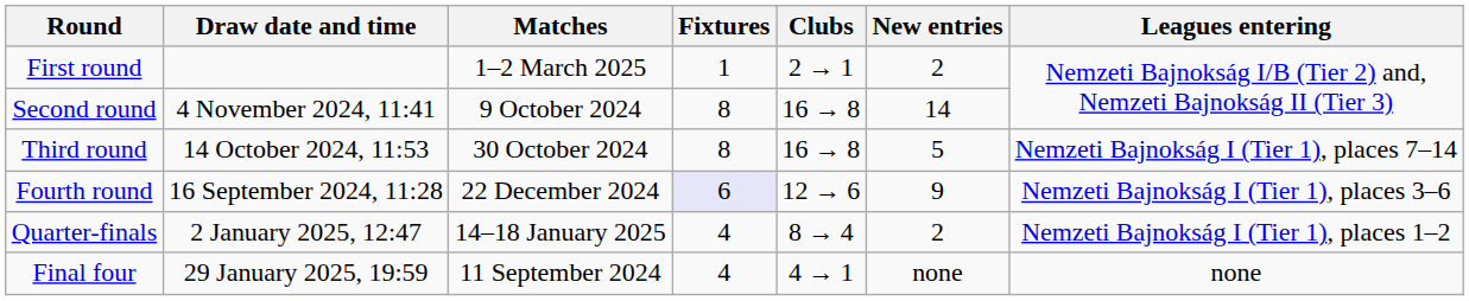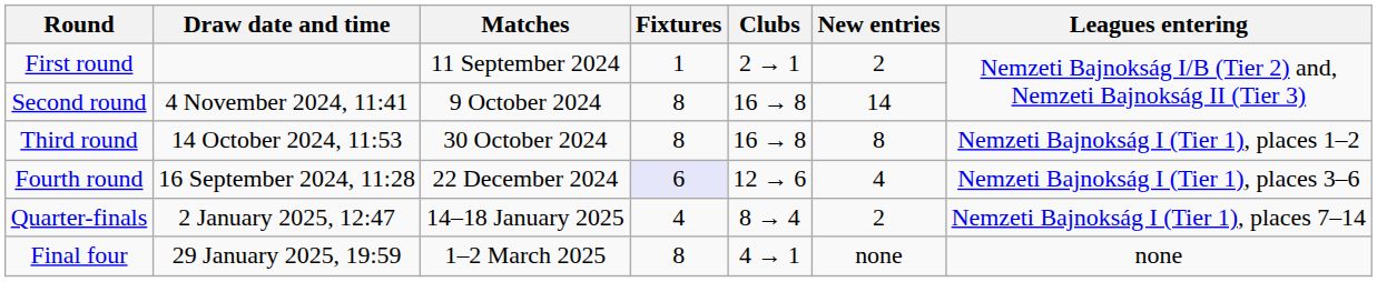First round | Matches: 1–2 March 2025 -> 11 September 2024
Third round | New entries: 5 -> 8
Third round | Leagues entering: Nemzeti Bajnokság I (Tier 1), places 7–14 -> Nemzeti Bajnokság I (Tier 1), places 1–2
Fourth round | New entries: 9 -> 4
Quarter-finals | Leagues entering: Nemzeti Bajnokság I (Tier 1), places 1–2 -> Nemzeti Bajnokság I (Tier 1), places 7–14
Final four | Matches: 11 September 2024 -> 1–2 March 2025
Final four | Fixtures: 4 -> 8
